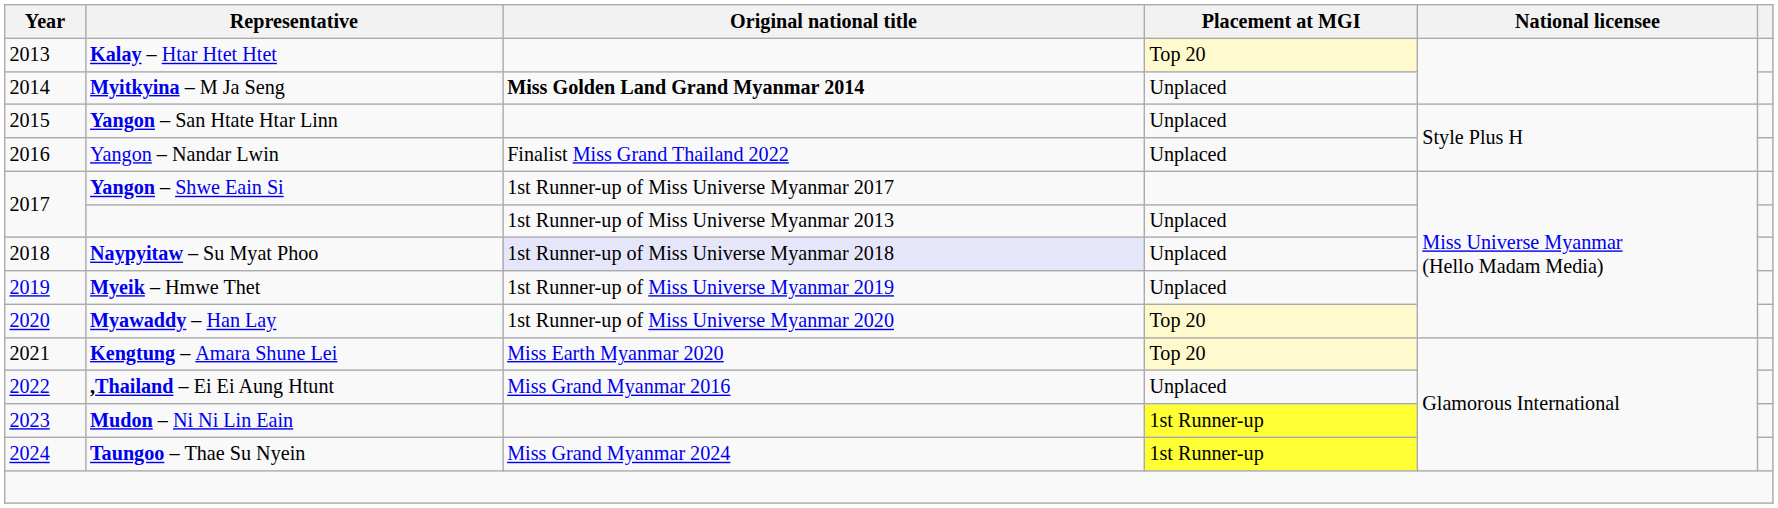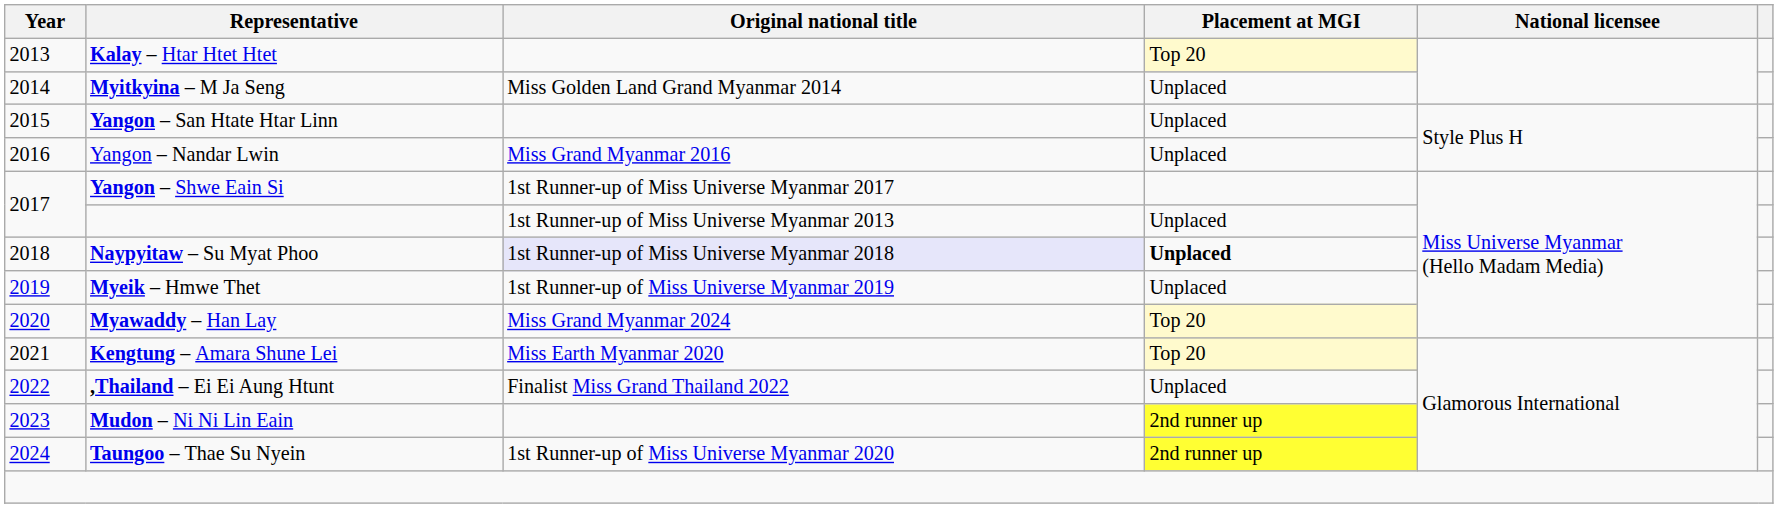Myitkyina – M Ja Seng | Original national title: bold -> normal
Yangon – Nandar Lwin | Original national title: Finalist Miss Grand Thailand 2022 -> Miss Grand Myanmar 2016
Naypyitaw – Su Myat Phoo | Placement at MGI: normal -> bold
Myawaddy – Han Lay | Original national title: 1st Runner-up of Miss Universe Myanmar 2020 -> Miss Grand Myanmar 2024
,Thailand – Ei Ei Aung Htunt | Original national title: Miss Grand Myanmar 2016 -> Finalist Miss Grand Thailand 2022
Mudon – Ni Ni Lin Eain | Placement at MGI: 1st Runner-up -> 2nd runner up
Taungoo – Thae Su Nyein | Original national title: Miss Grand Myanmar 2024 -> 1st Runner-up of Miss Universe Myanmar 2020
Taungoo – Thae Su Nyein | Placement at MGI: 1st Runner-up -> 2nd runner up
